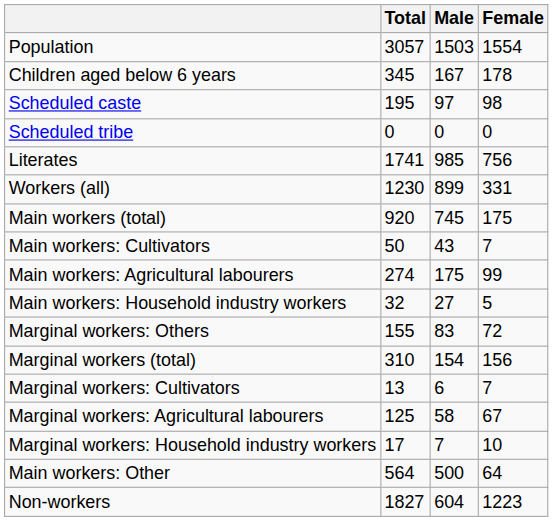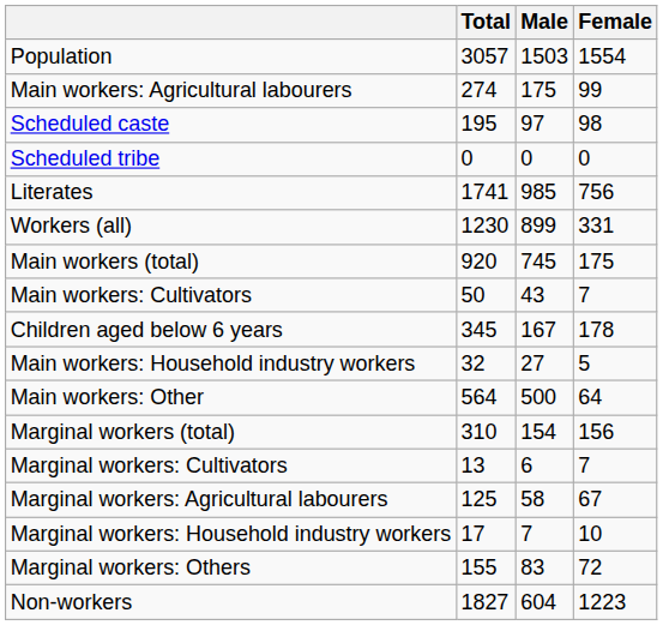rows swapped: Children aged below 6 years <-> Main workers: Agricultural labourers
rows swapped: Main workers: Other <-> Marginal workers: Others
